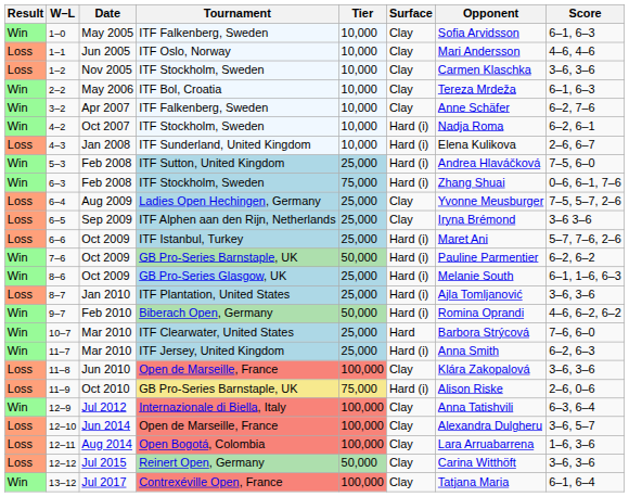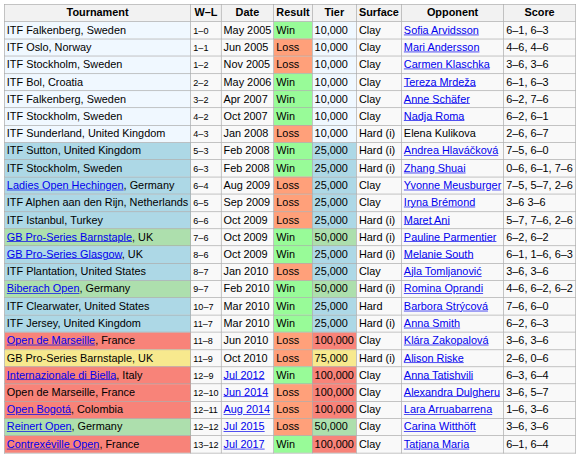columns swapped: Result <-> Tournament
4–2 | Surface: Hard (i) -> Clay
6–3 | Tier: 75,000 -> 25,000
8–7 | Surface: Hard (i) -> Clay
